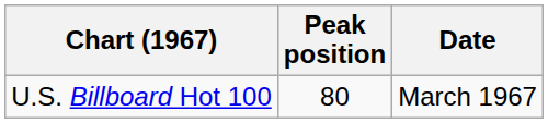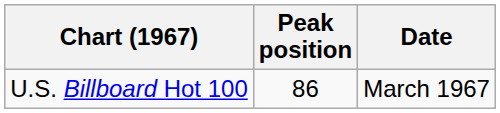U.S. Billboard Hot 100 | Peak position: 80 -> 86
